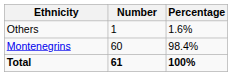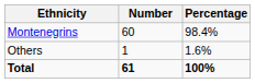rows swapped: Montenegrins <-> Others
